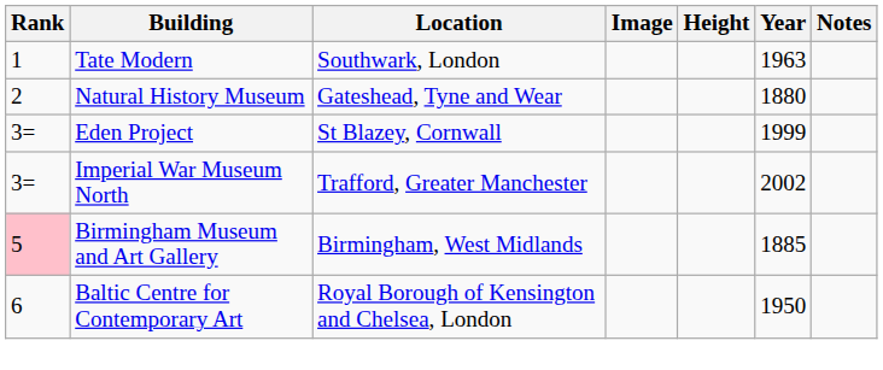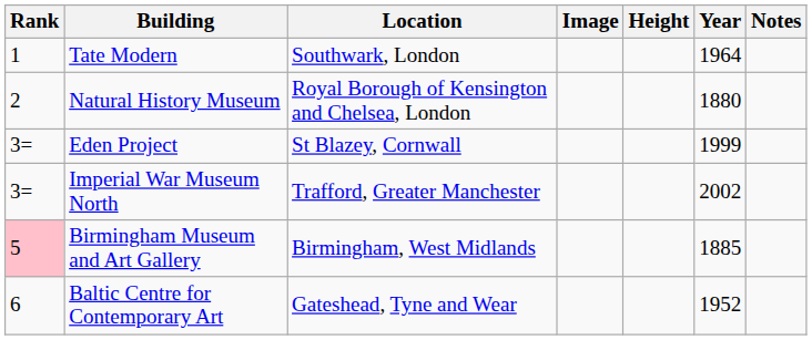Tate Modern | Year: 1963 -> 1964
Natural History Museum | Location: Gateshead, Tyne and Wear -> Royal Borough of Kensington and Chelsea, London
Baltic Centre for Contemporary Art | Location: Royal Borough of Kensington and Chelsea, London -> Gateshead, Tyne and Wear
Baltic Centre for Contemporary Art | Year: 1950 -> 1952
